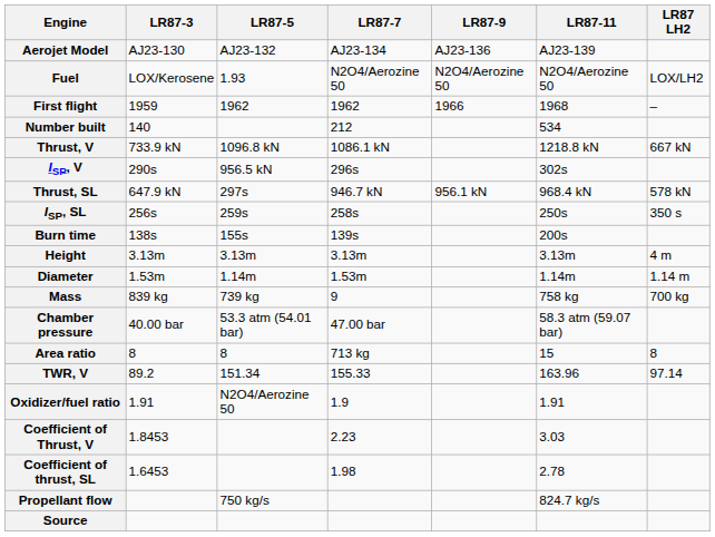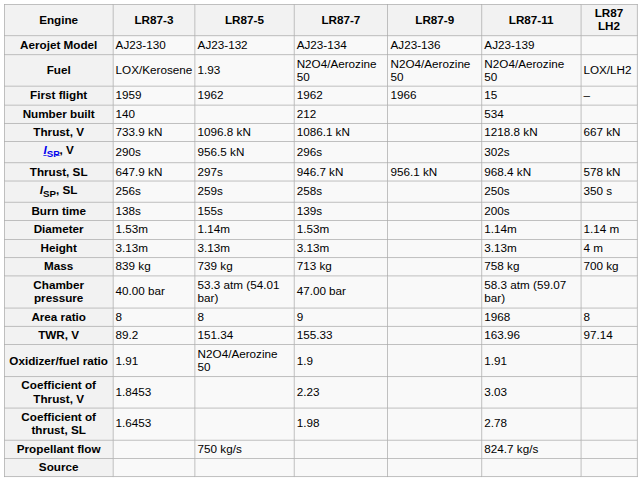First flight | LR87-11: 1968 -> 15
rows swapped: Height <-> Diameter
Mass | LR87-7: 9 -> 713 kg
Area ratio | LR87-7: 713 kg -> 9
Area ratio | LR87-11: 15 -> 1968
